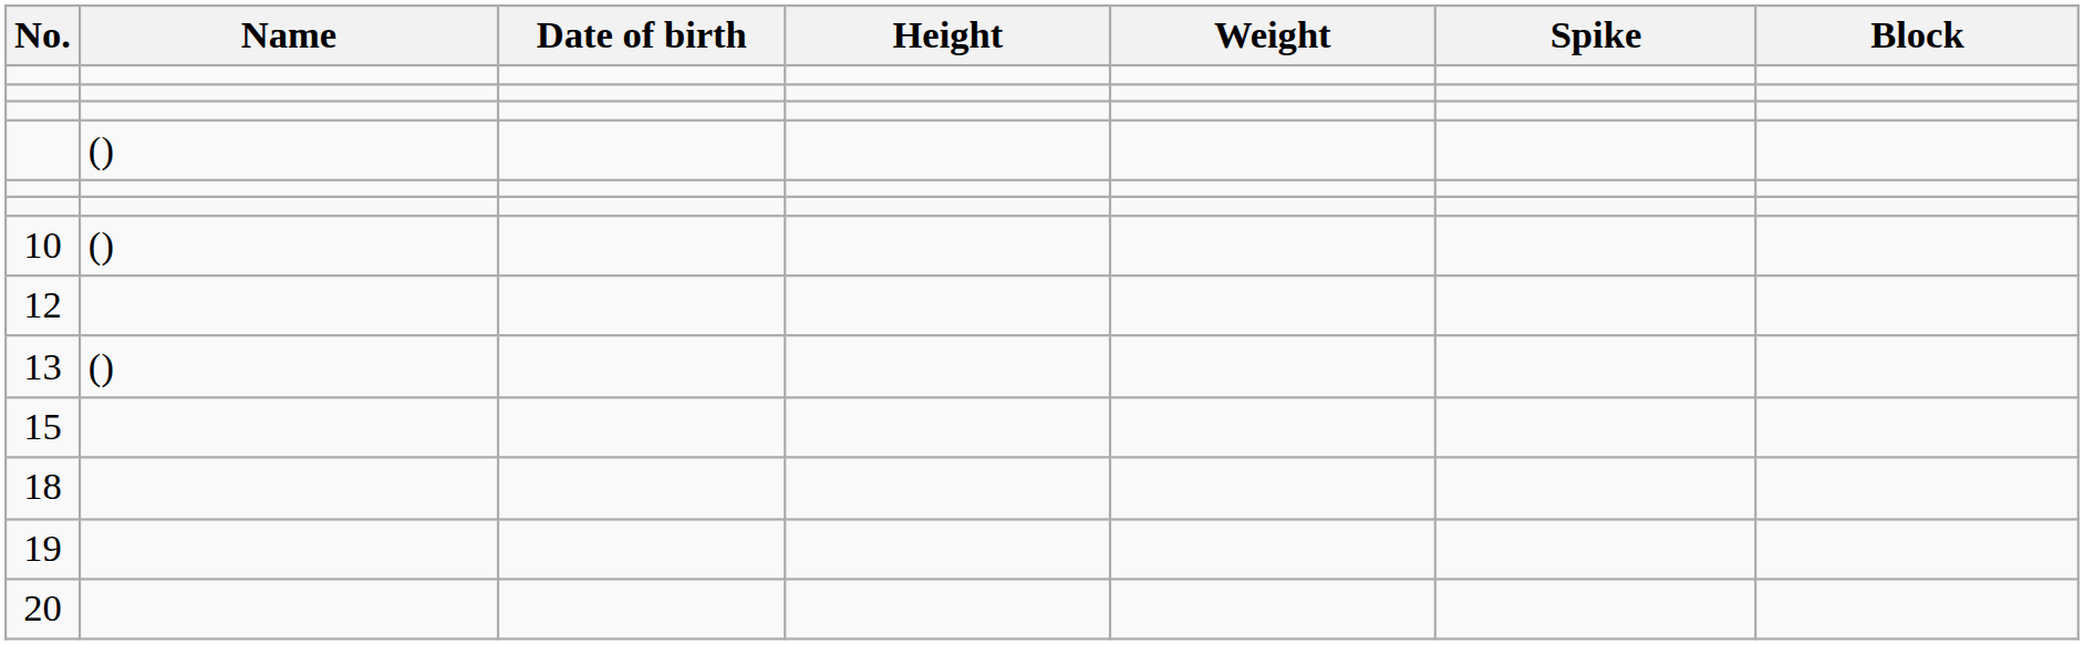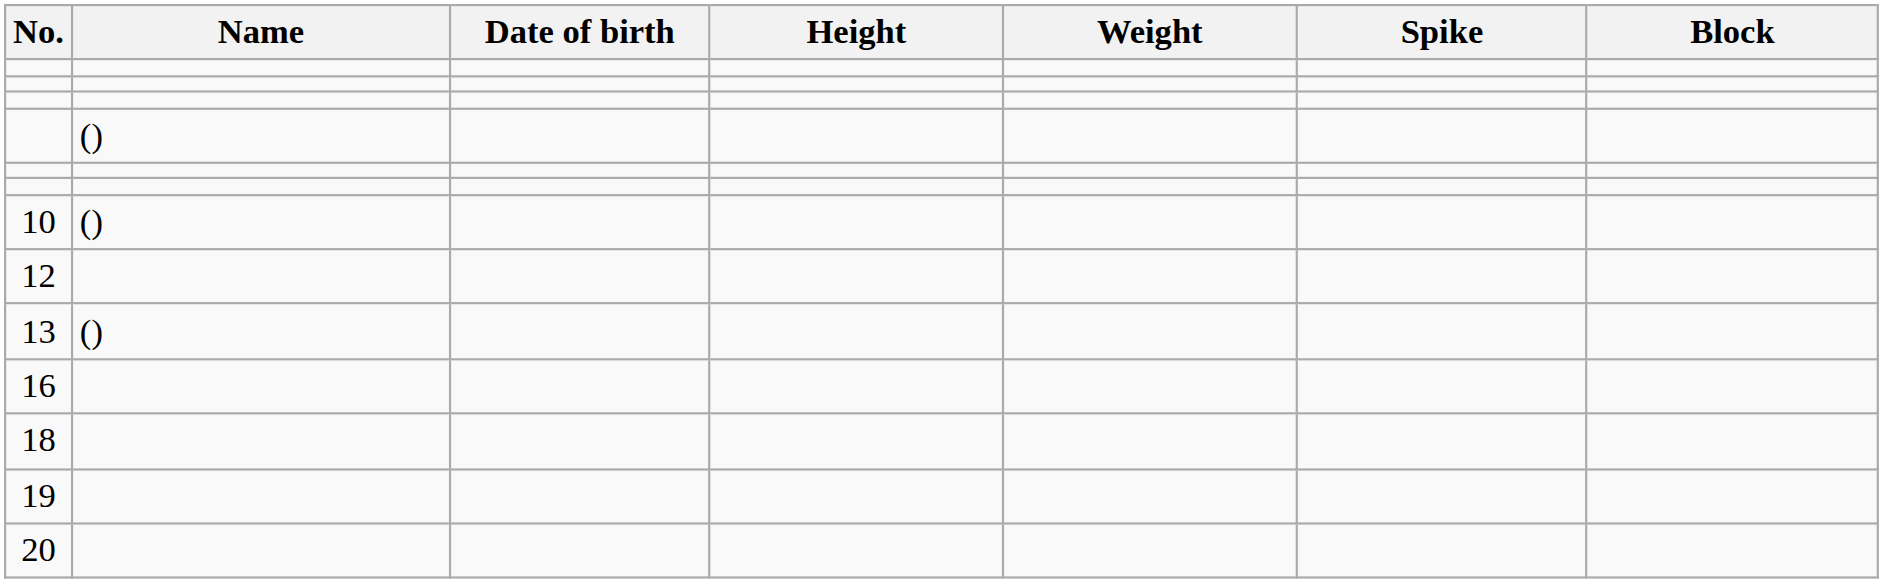- row: 15
+ row: 16
